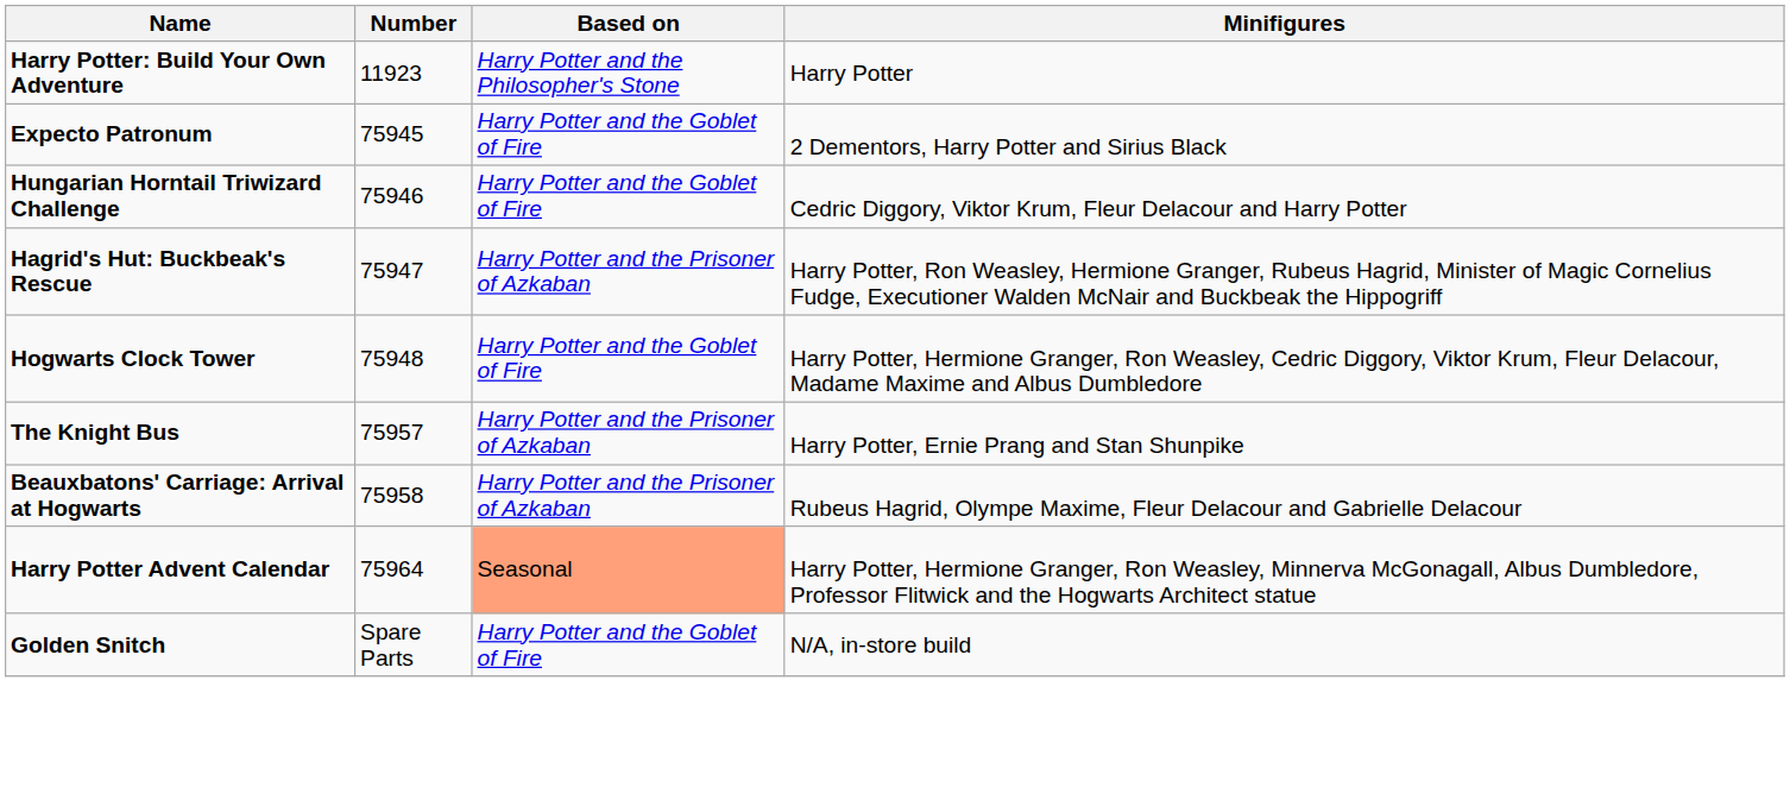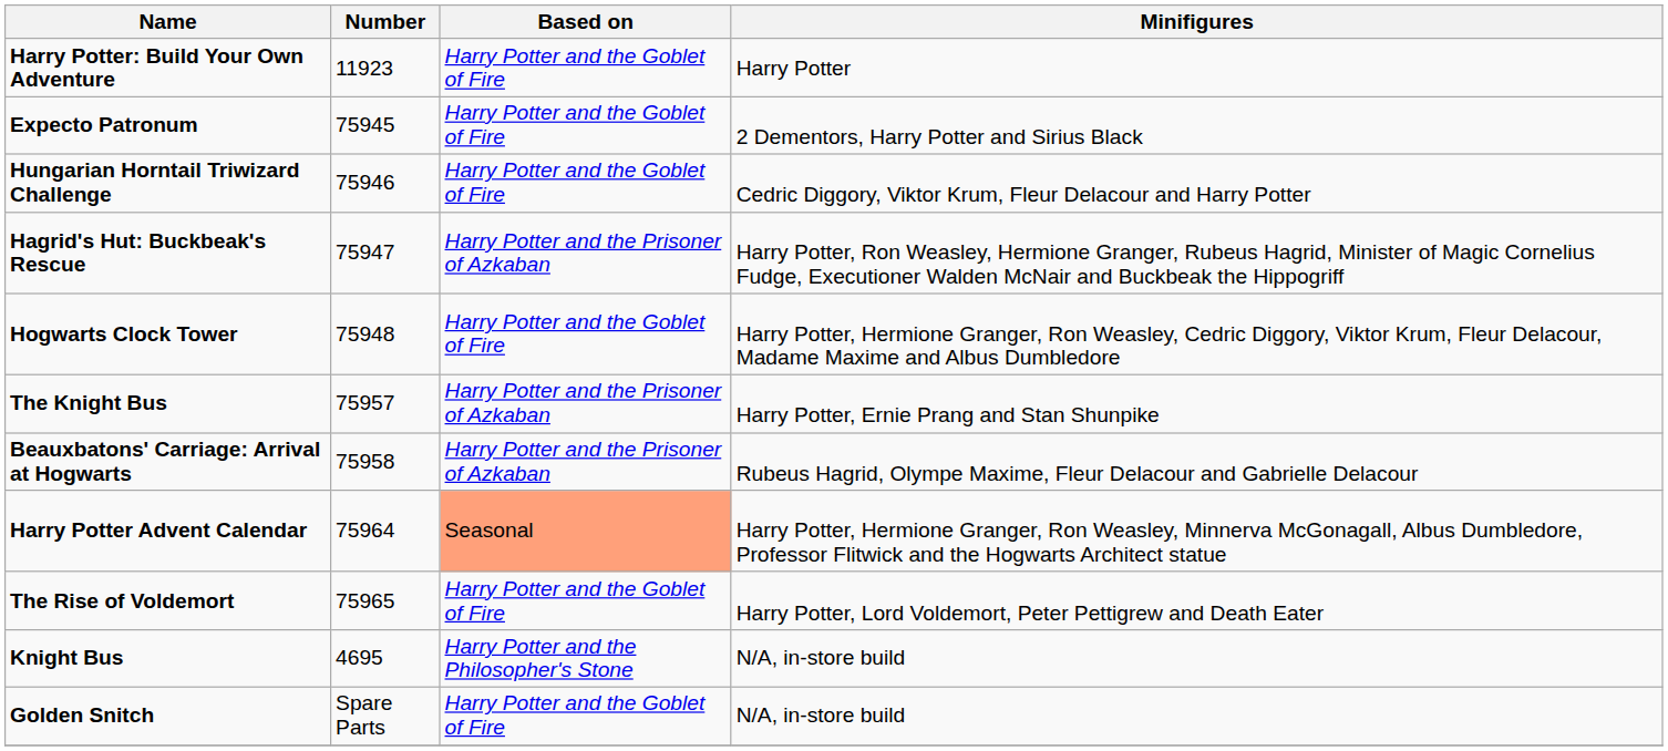Harry Potter: Build Your Own Adventure | Based on: Harry Potter and the Philosopher's Stone -> Harry Potter and the Goblet of Fire
+ row: The Rise of Voldemort | 75965 | Harry Potter and the Goblet of Fire | Harry Potter, Lord Voldemort, Peter Pettigrew and Death Eater
+ row: Knight Bus | 4695 | Harry Potter and the Philosopher's Stone | N/A, in-store build
